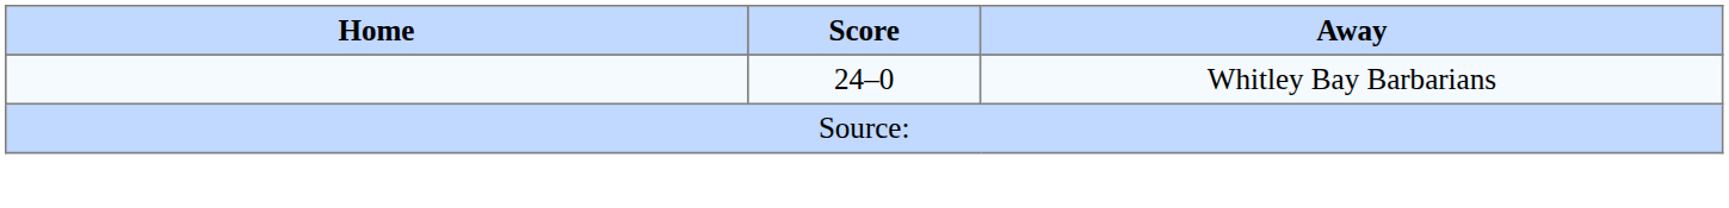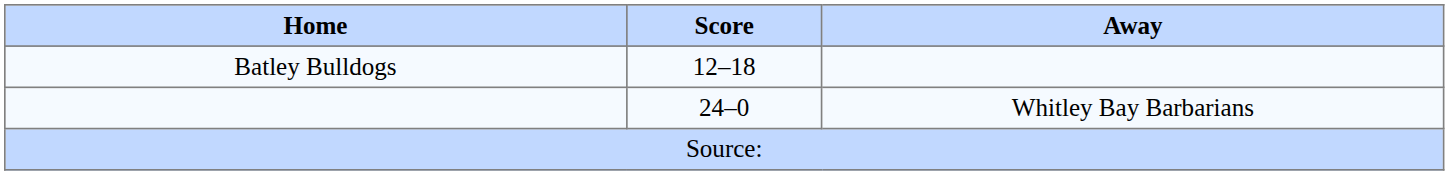+ row: Batley Bulldogs | 12–18
